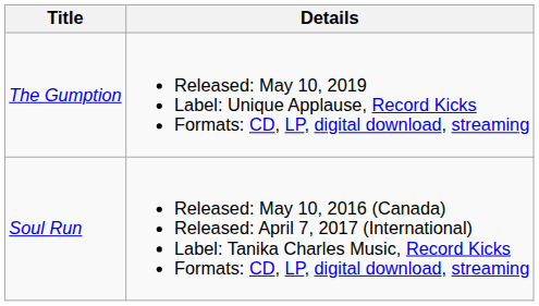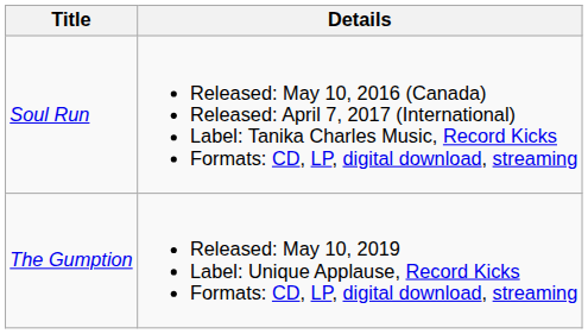rows swapped: Soul Run <-> The Gumption
